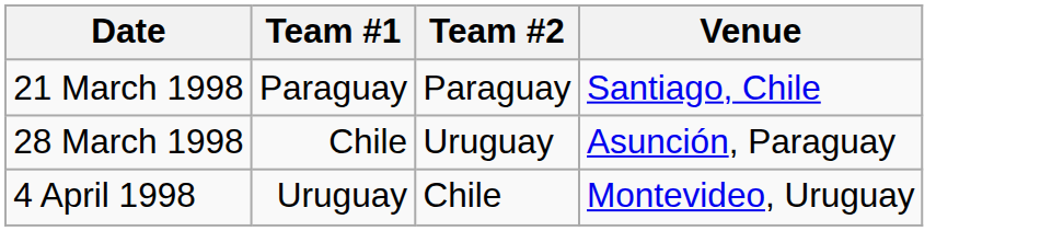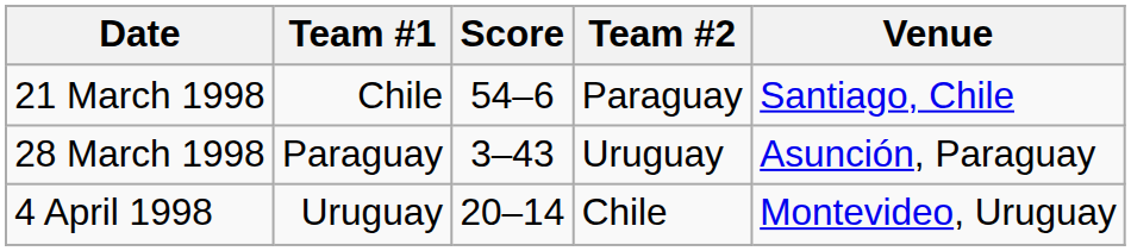+ column: Score | 54–6 | 3–43 | 20–14
21 March 1998 | Team #1: Paraguay -> Chile
28 March 1998 | Team #1: Chile -> Paraguay
